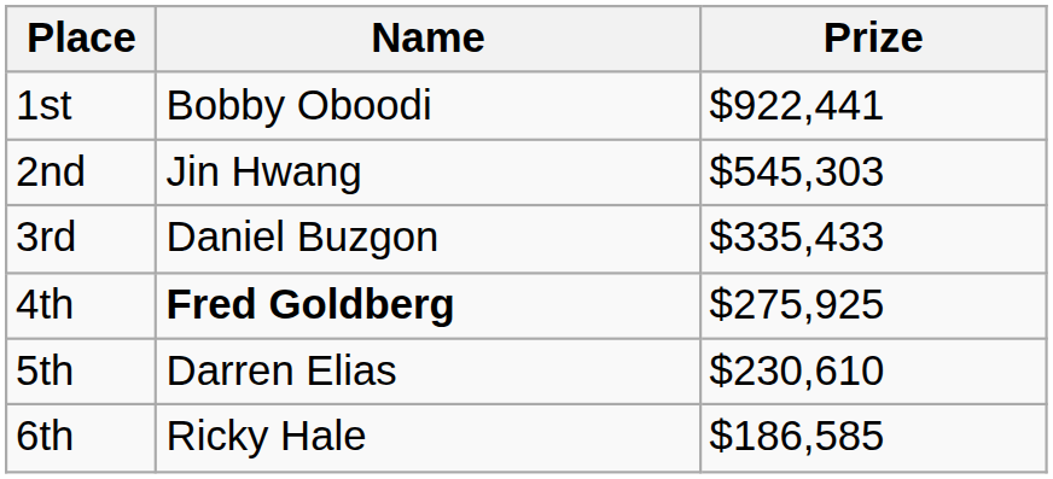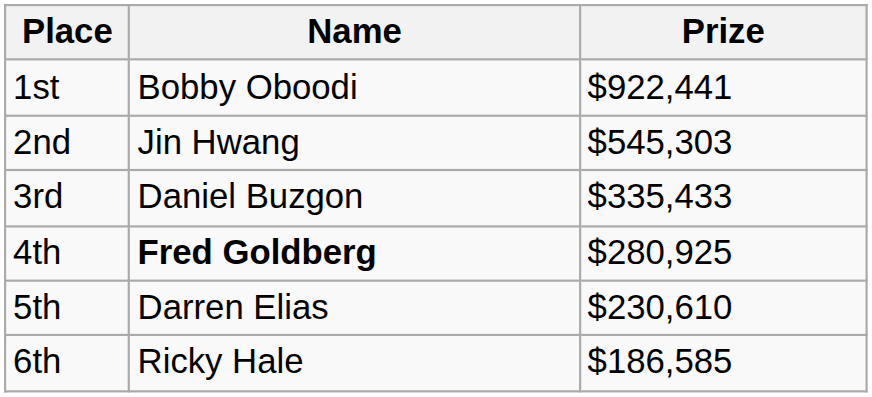4th | Prize: $275,925 -> $280,925
